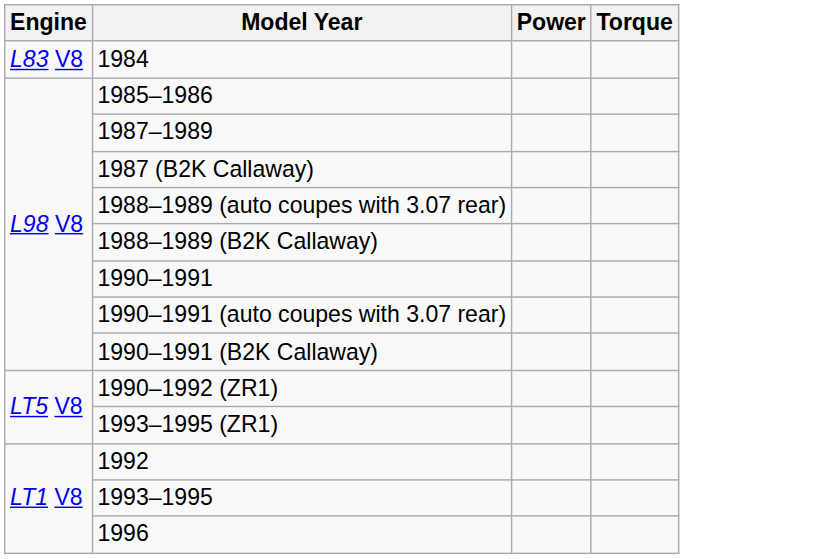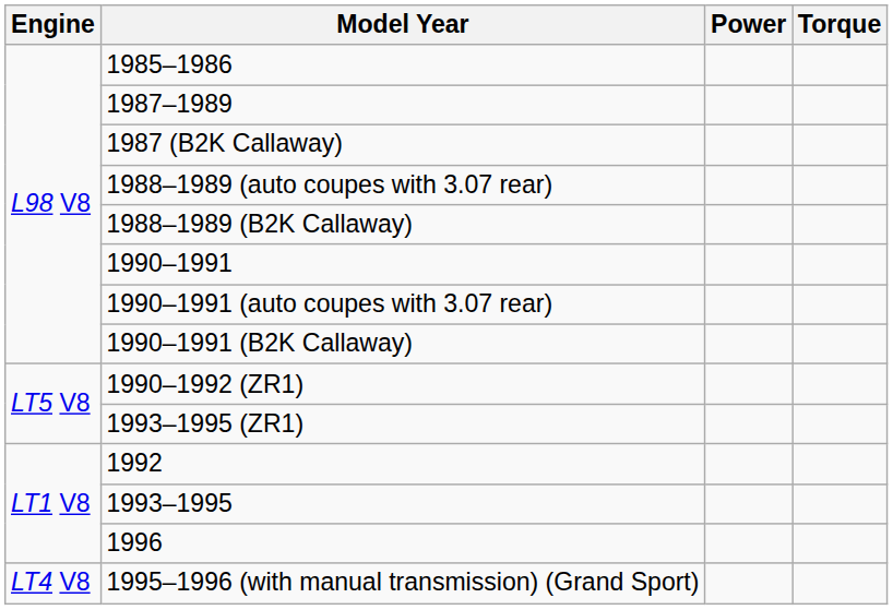- row: L83 V8 | 1984
+ row: LT4 V8 | 1995–1996 (with manual transmission) (Grand Sport)
